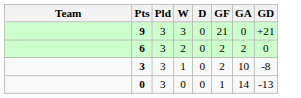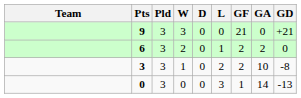+ column: L | 0 | 1 | 2 | 3
